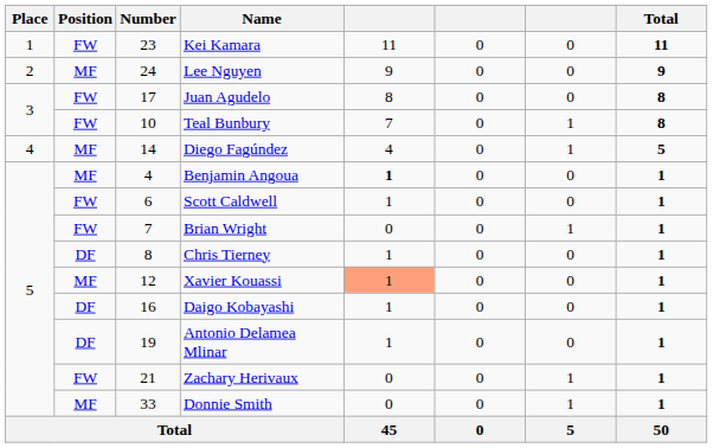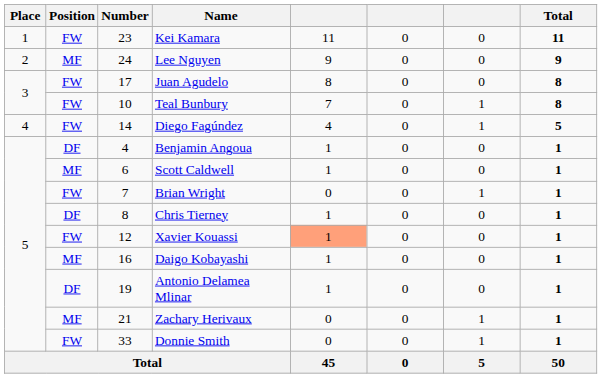Diego Fagúndez | Position: MF -> FW
Benjamin Angoua | Position: MF -> DF
Benjamin Angoua | column 5: bold -> normal
Scott Caldwell | Position: FW -> MF
Xavier Kouassi | Position: MF -> FW
Daigo Kobayashi | Position: DF -> MF
Zachary Herivaux | Position: FW -> MF
Donnie Smith | Position: MF -> FW
